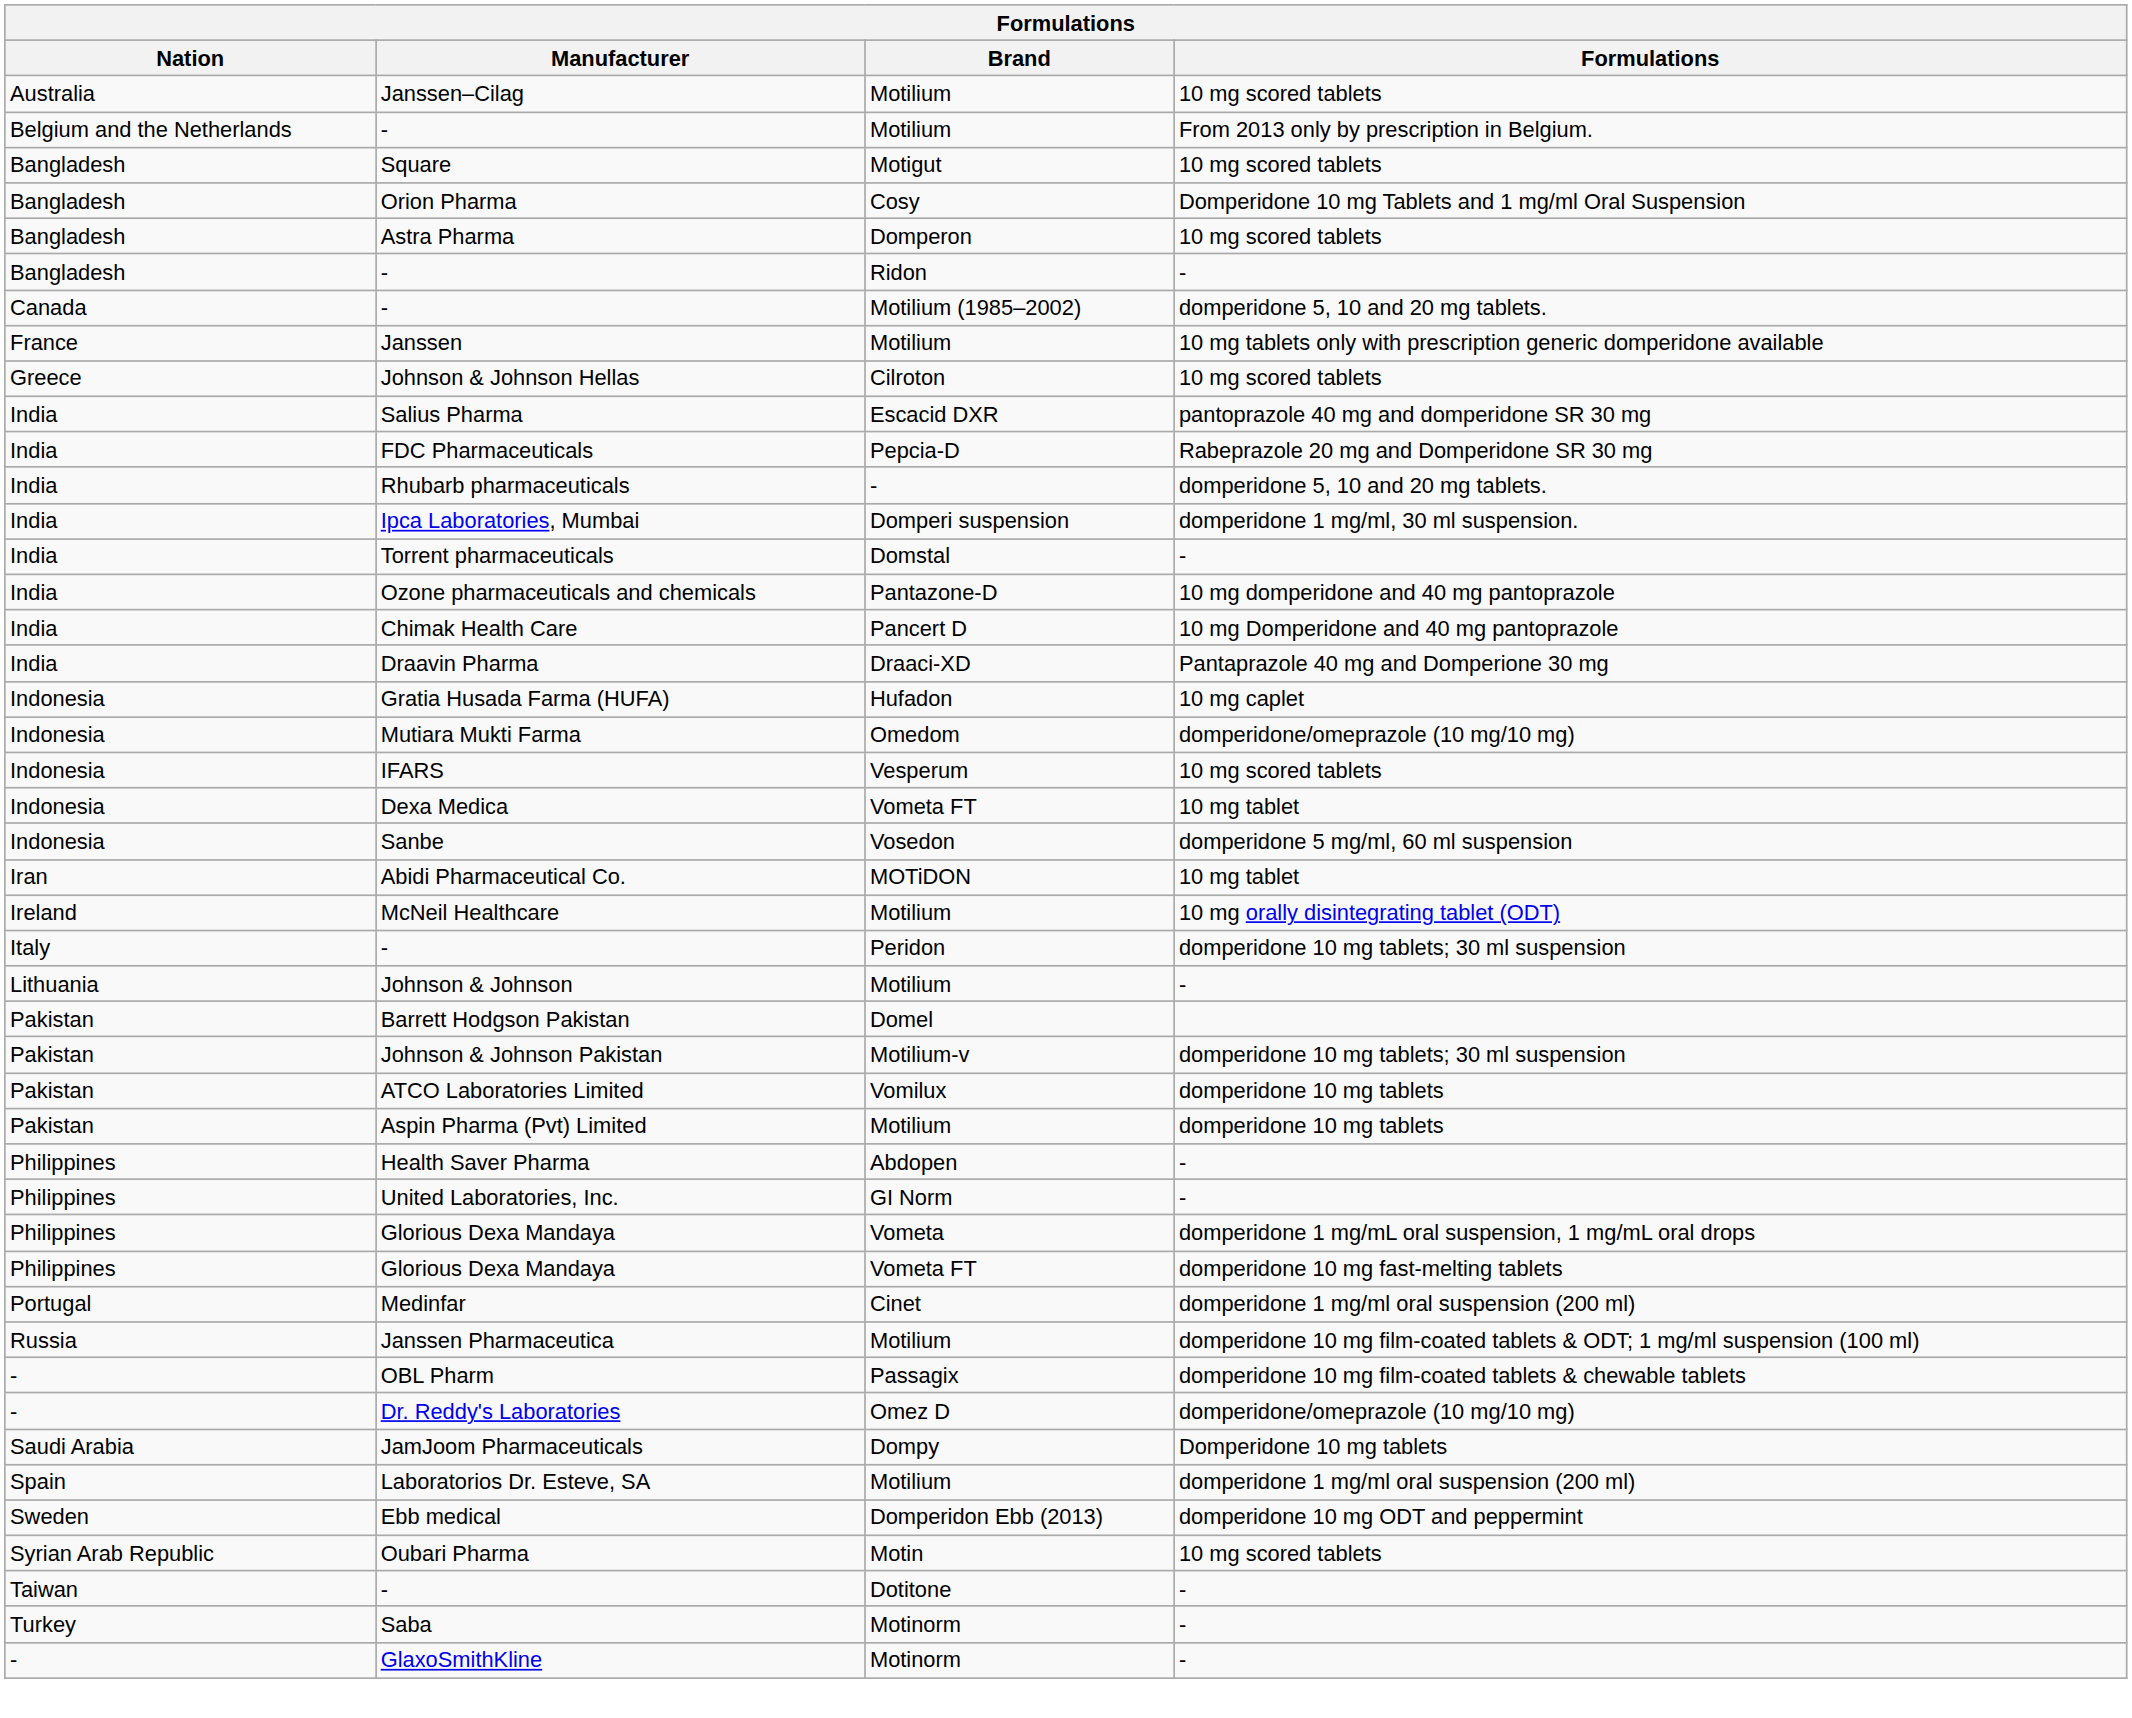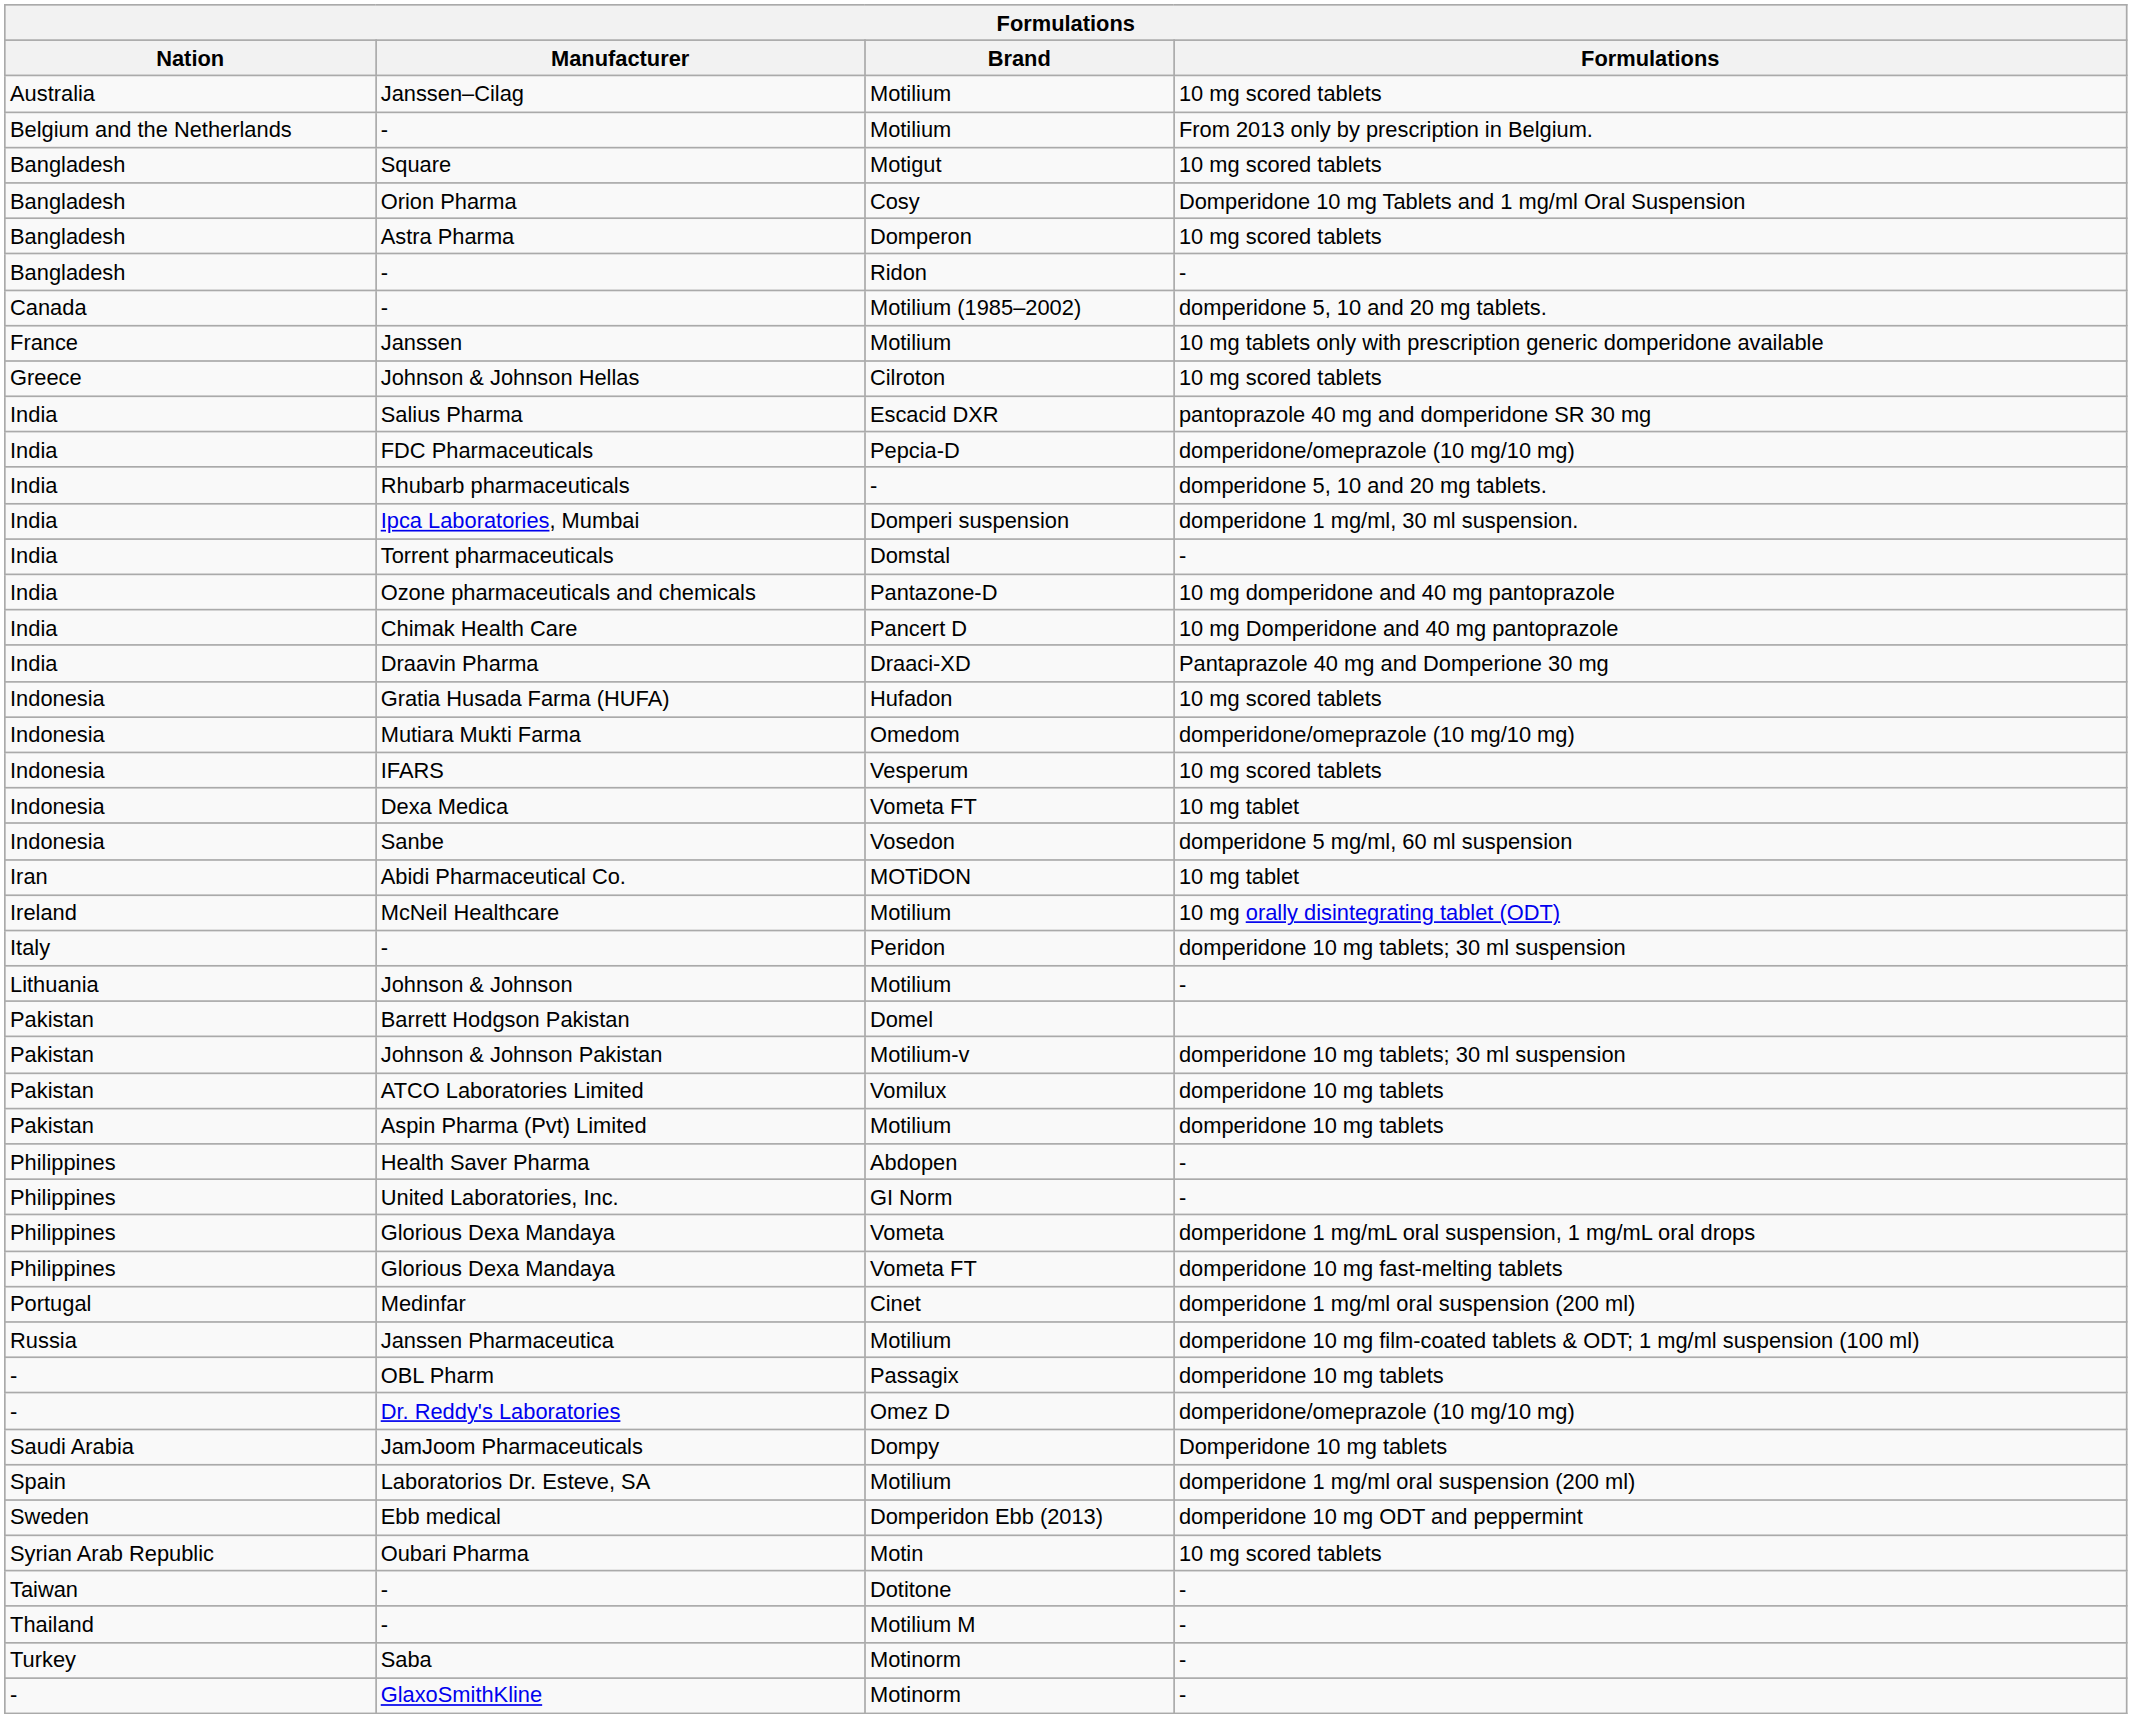FDC Pharmaceuticals | Formulations: Rabeprazole 20 mg and Domperidone SR 30 mg -> domperidone/omeprazole (10 mg/10 mg)
Gratia Husada Farma (HUFA) | Formulations: 10 mg caplet -> 10 mg scored tablets
OBL Pharm | Formulations: domperidone 10 mg film-coated tablets & chewable tablets -> domperidone 10 mg tablets
+ row: Thailand | - | Motilium M | -
